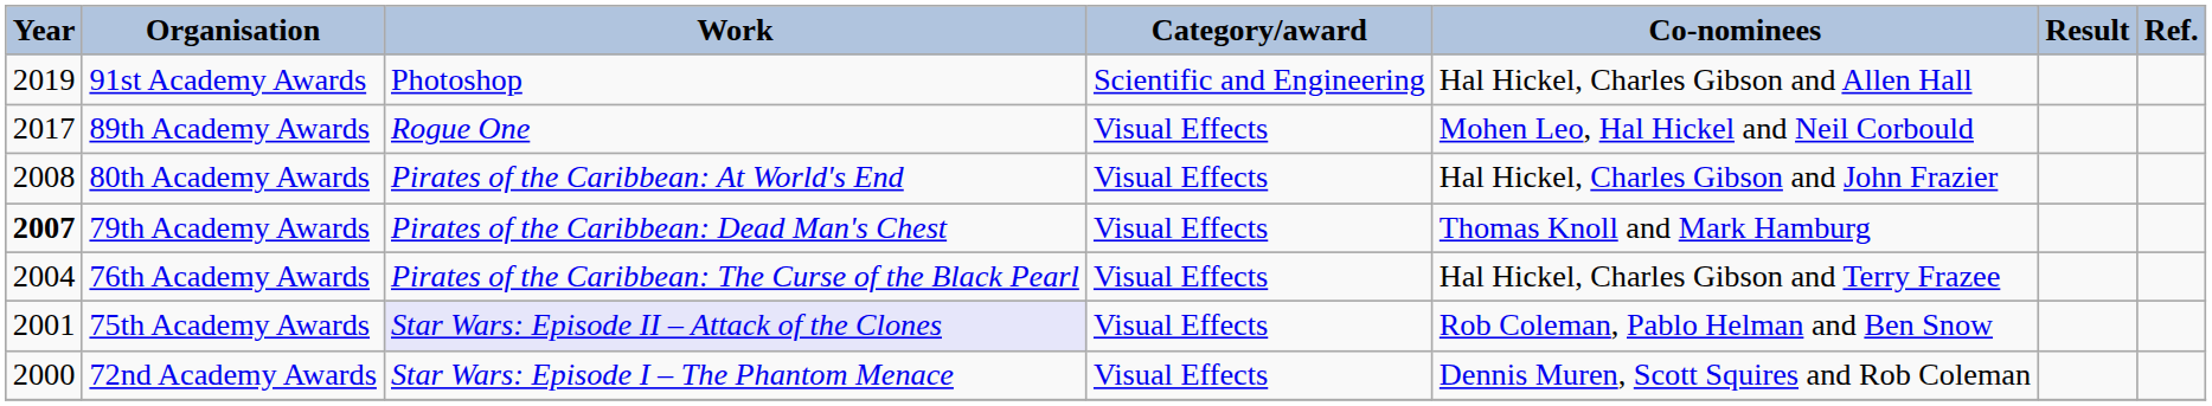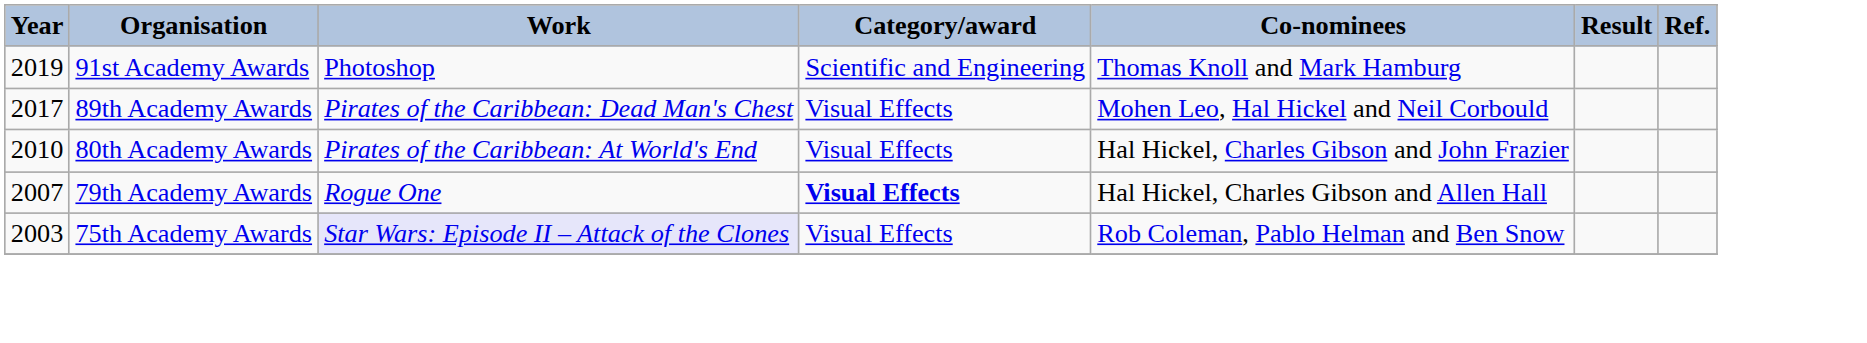91st Academy Awards | Co-nominees: Hal Hickel, Charles Gibson and Allen Hall -> Thomas Knoll and Mark Hamburg
89th Academy Awards | Work: Rogue One -> Pirates of the Caribbean: Dead Man's Chest
80th Academy Awards | Year: 2008 -> 2010
79th Academy Awards | Year: bold -> normal
79th Academy Awards | Work: Pirates of the Caribbean: Dead Man's Chest -> Rogue One
79th Academy Awards | Category/award: normal -> bold
79th Academy Awards | Co-nominees: Thomas Knoll and Mark Hamburg -> Hal Hickel, Charles Gibson and Allen Hall
- row: 2004 | 76th Academy Awards | Pirates of the Caribbean: The Curse of the Black Pearl | Visual Effects | Hal Hickel, Charles Gibson and Terry Frazee
75th Academy Awards | Year: 2001 -> 2003
- row: 2000 | 72nd Academy Awards | Star Wars: Episode I – The Phantom Menace | Visual Effects | Dennis Muren, Scott Squires and Rob Coleman
